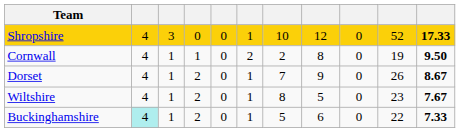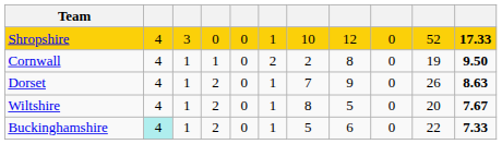Dorset | column 11: 8.67 -> 8.63
Wiltshire | column 10: 23 -> 20
